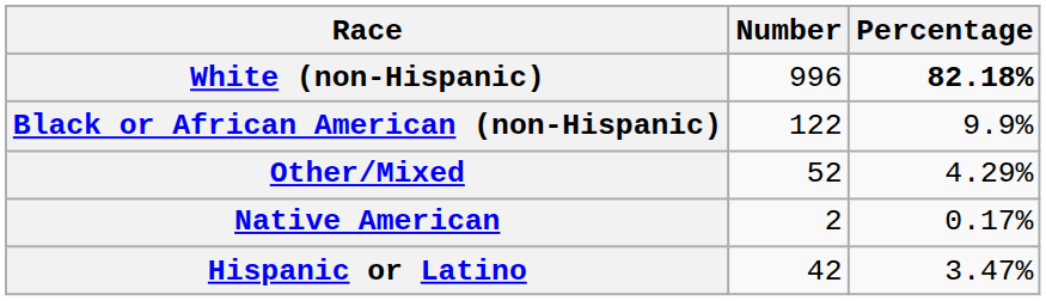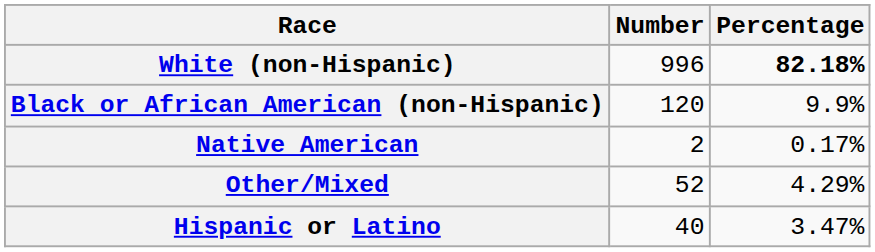Black or African American (non-Hispanic) | Number: 122 -> 120
rows swapped: Native American <-> Other/Mixed
Hispanic or Latino | Number: 42 -> 40
